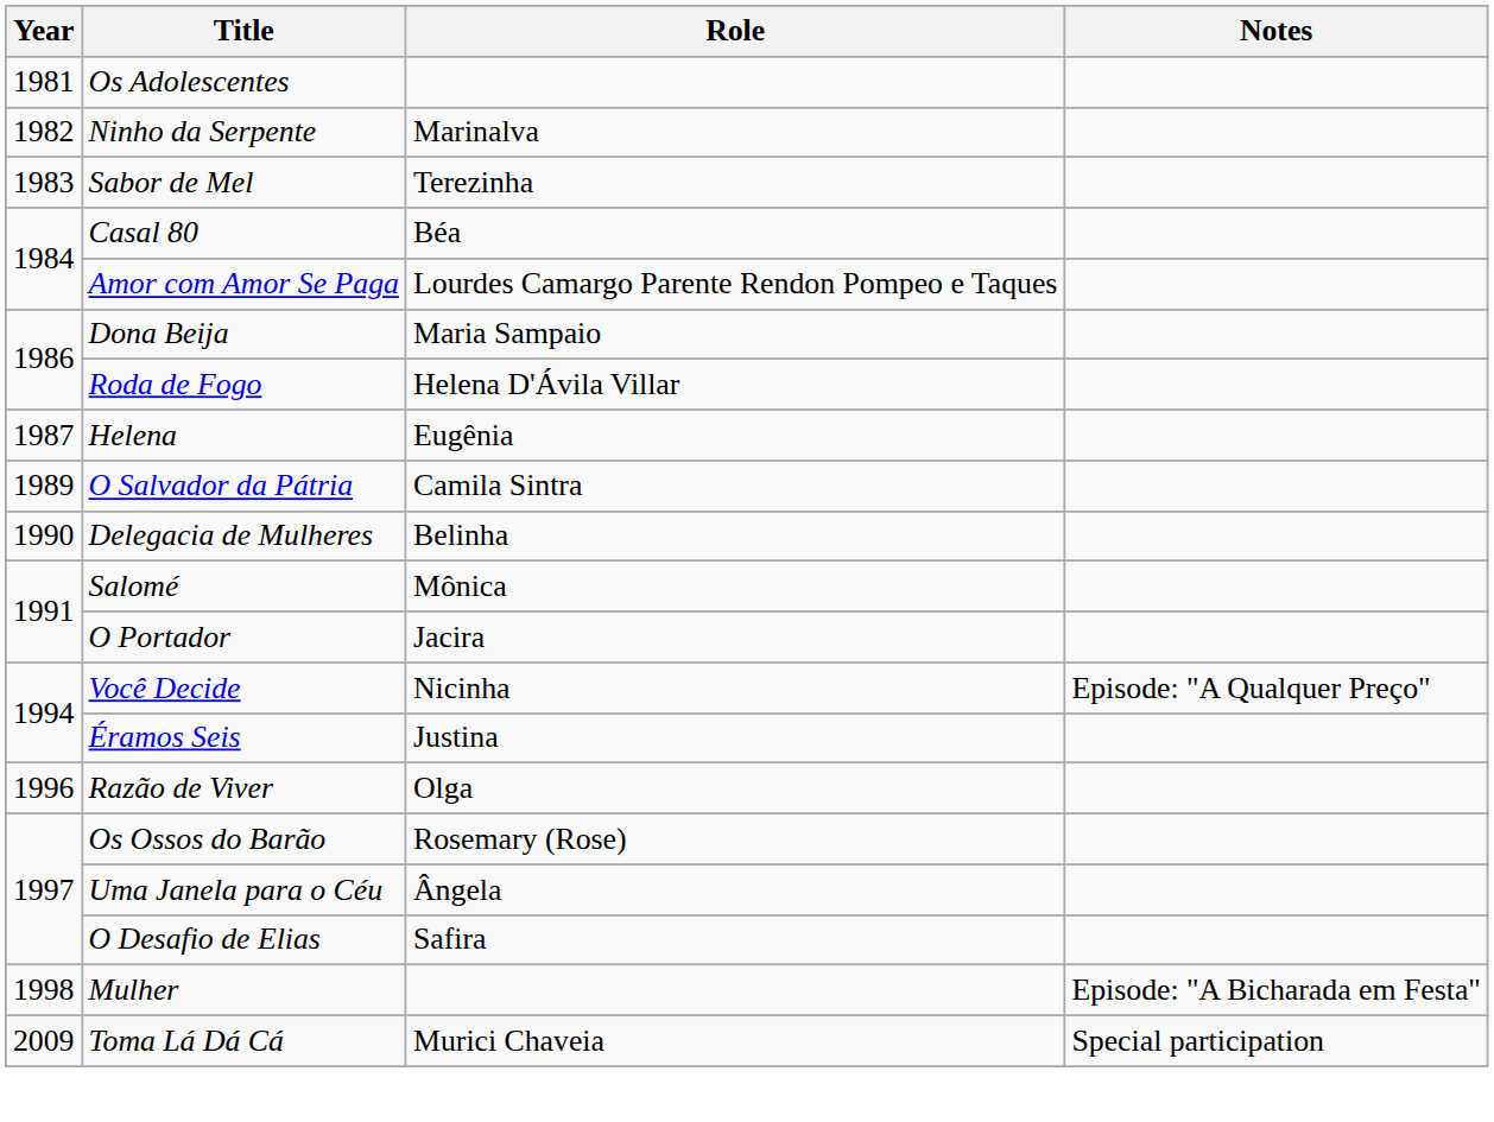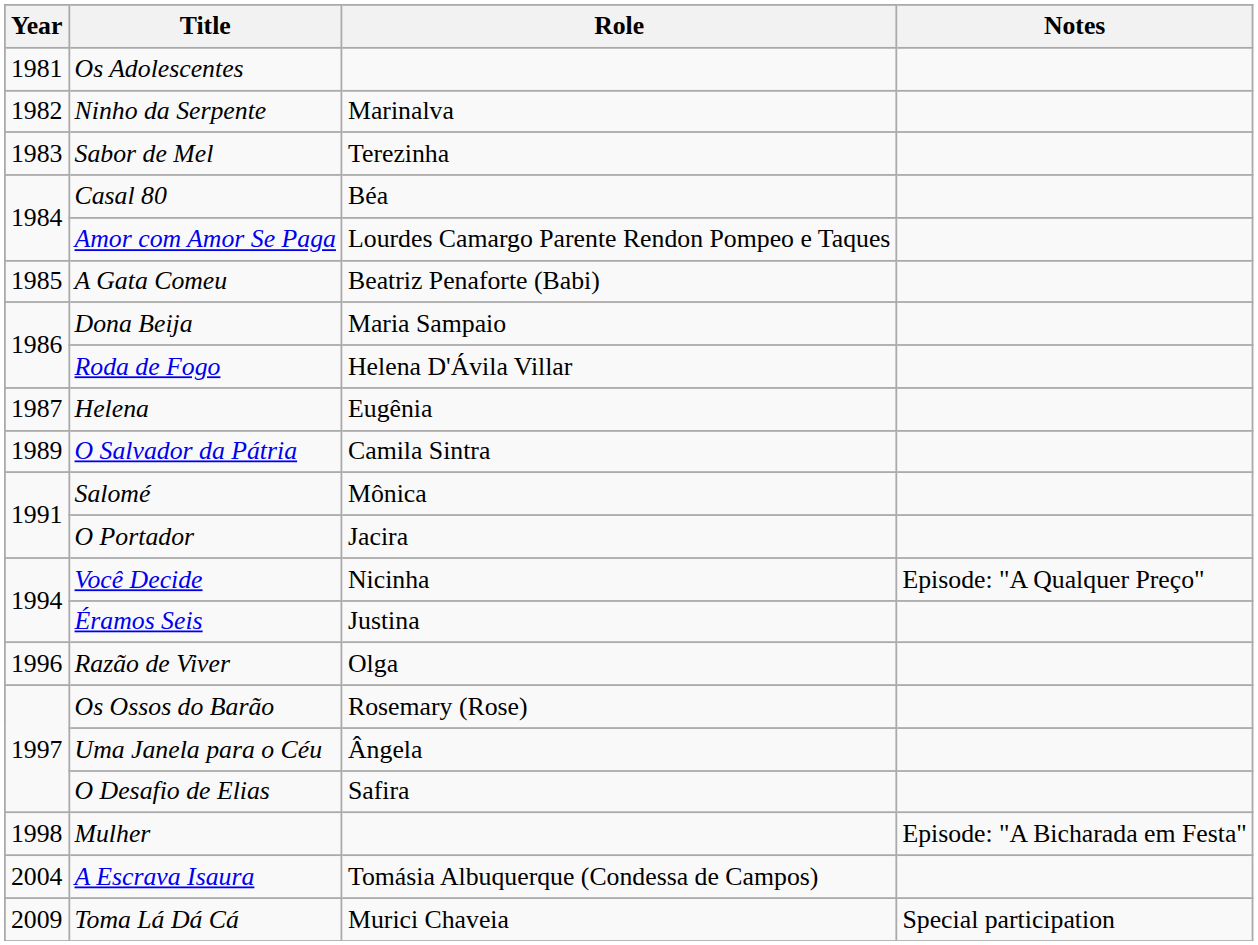+ row: 1985 | A Gata Comeu | Beatriz Penaforte (Babi)
- row: 1990 | Delegacia de Mulheres | Belinha
+ row: 2004 | A Escrava Isaura | Tomásia Albuquerque (Condessa de Campos)
